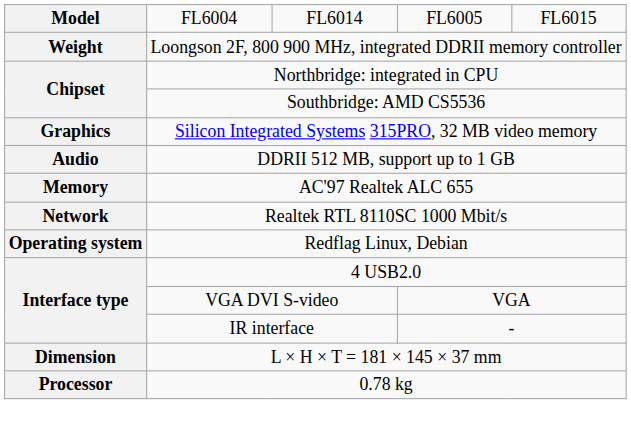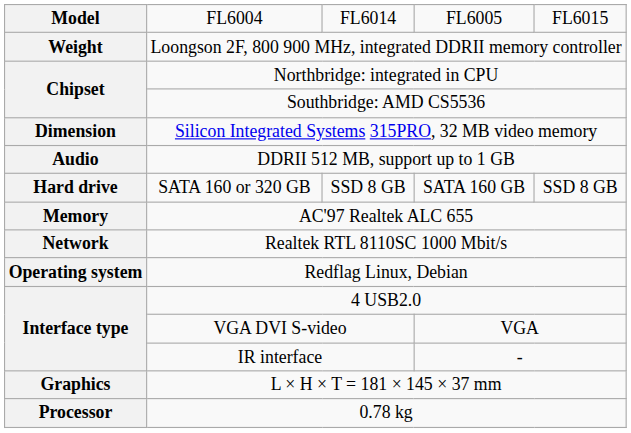Silicon Integrated Systems 315PRO, 32 MB video memory | column 1: Graphics -> Dimension
+ row: Hard drive | SATA 160 or 320 GB | SSD 8 GB | SATA 160 GB | SSD 8 GB
L × H × T = 181 × 145 × 37 mm | column 1: Dimension -> Graphics
